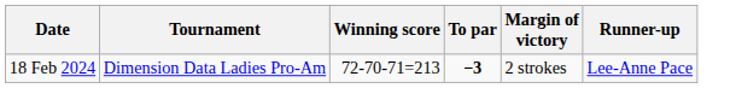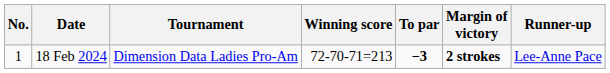+ column: No. | 1
18 Feb 2024 | Margin of victory: normal -> bold
